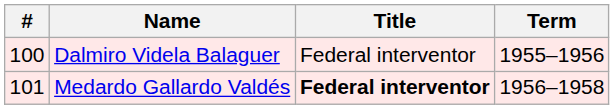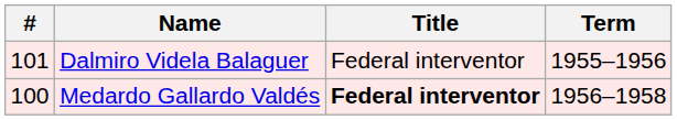Dalmiro Videla Balaguer | #: 100 -> 101
Medardo Gallardo Valdés | #: 101 -> 100
